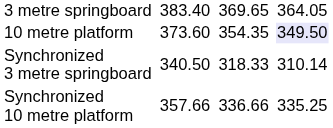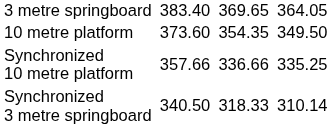10 metre platform | column 7: lavender background -> no background
rows swapped: Synchronized 3 metre springboard <-> Synchronized 10 metre platform
